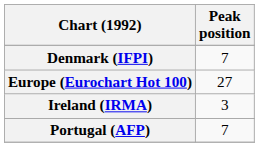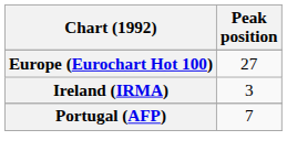- row: Denmark (IFPI) | 7
